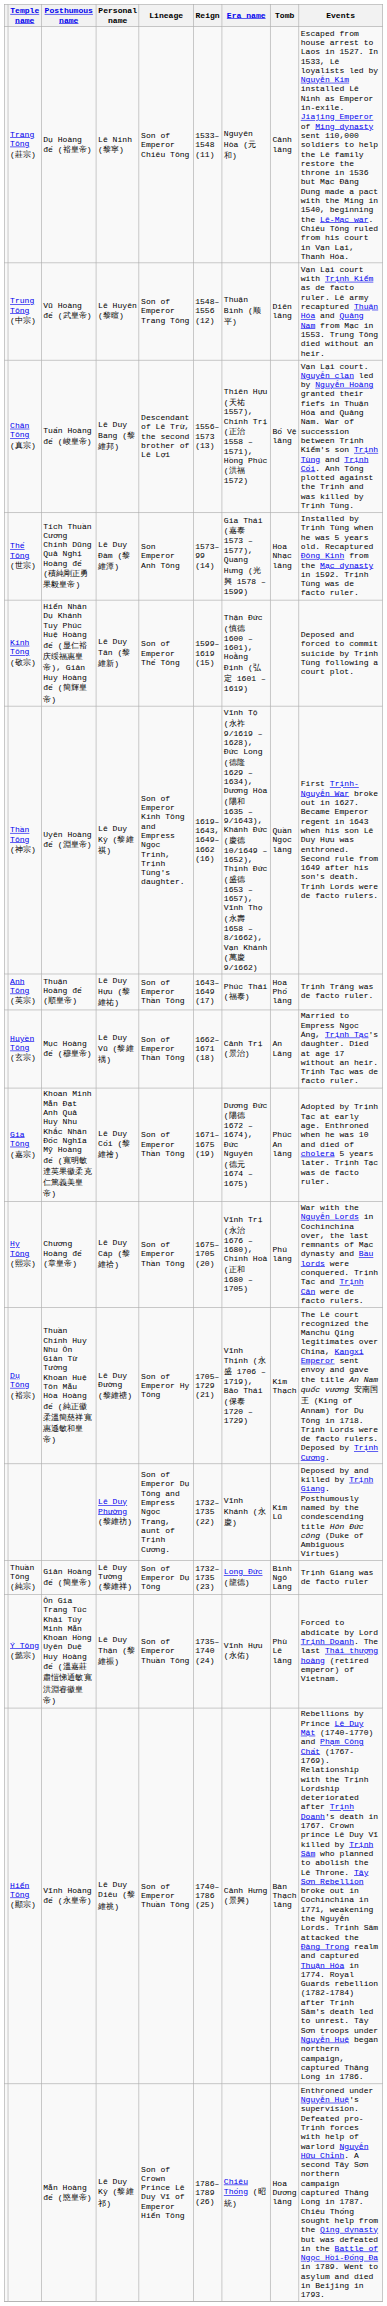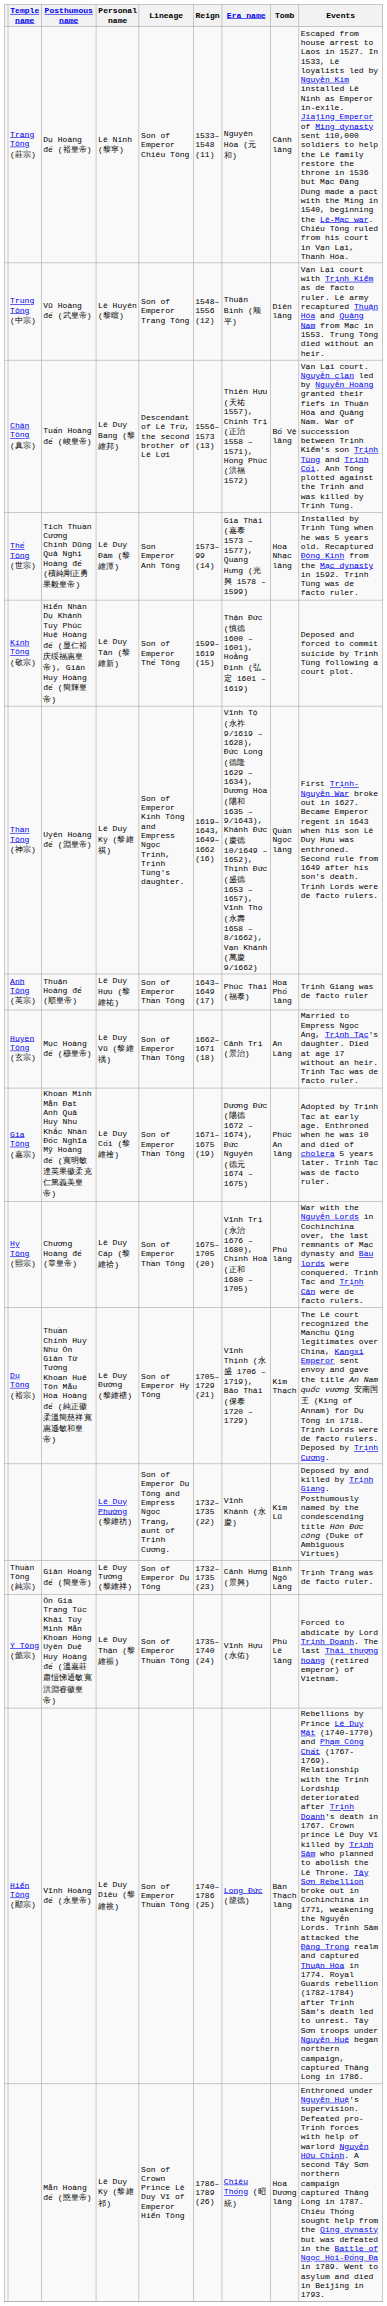Thuận Hoàng đế (順皇帝) | Events: Trịnh Tráng was de facto ruler. -> Trịnh Giang was de facto ruler
Giản Hoàng đế (簡皇帝) | Era name: Long Đức (龍德) -> Cảnh Hưng (景興)
Giản Hoàng đế (簡皇帝) | Events: Trịnh Giang was de facto ruler -> Trịnh Tráng was de facto ruler.
Vĩnh Hoàng đế (永皇帝) | Era name: Cảnh Hưng (景興) -> Long Đức (龍德)
